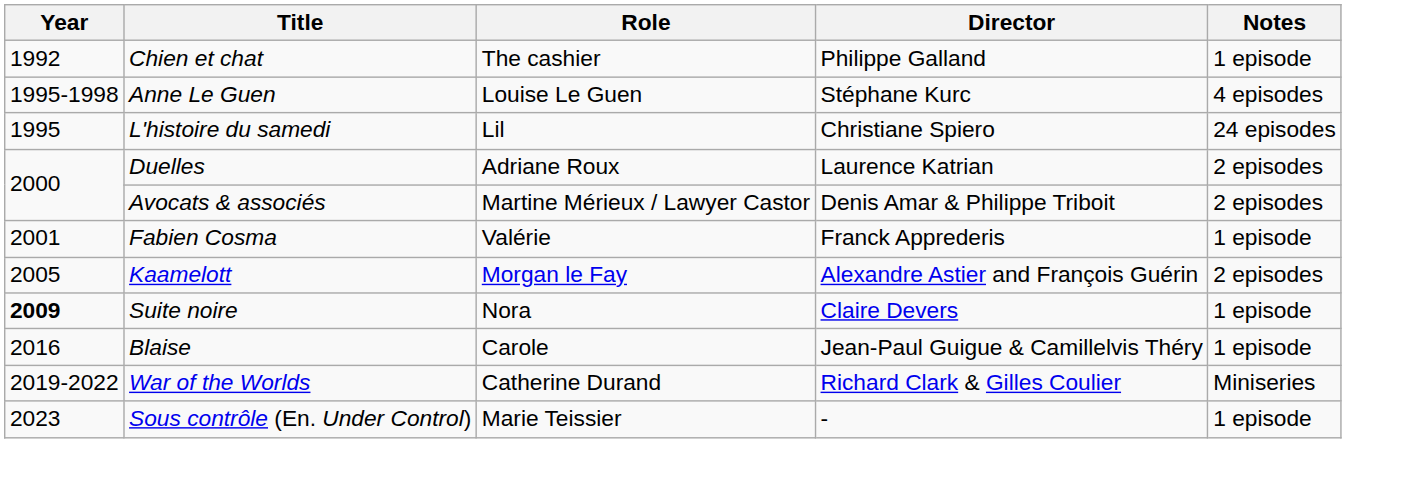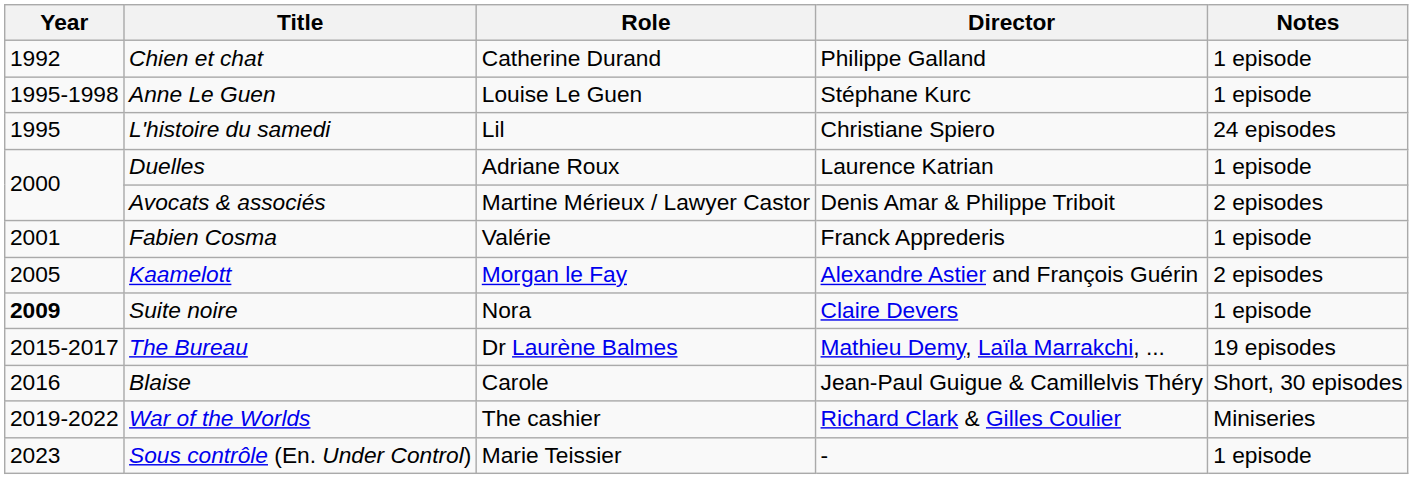Chien et chat | Role: The cashier -> Catherine Durand
Anne Le Guen | Notes: 4 episodes -> 1 episode
Duelles | Notes: 2 episodes -> 1 episode
+ row: 2015-2017 | The Bureau | Dr Laurène Balmes | Mathieu Demy, Laïla Marrakchi, ... | 19 episodes
Blaise | Notes: 1 episode -> Short, 30 episodes
War of the Worlds | Role: Catherine Durand -> The cashier
